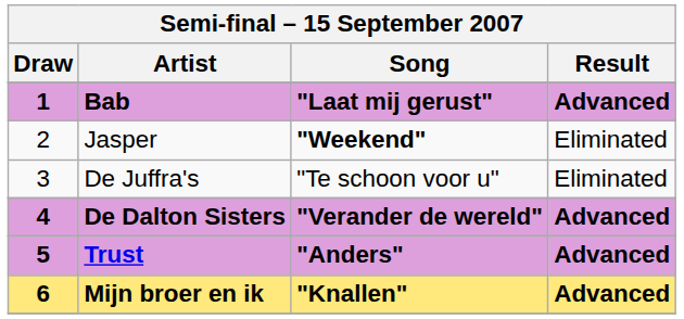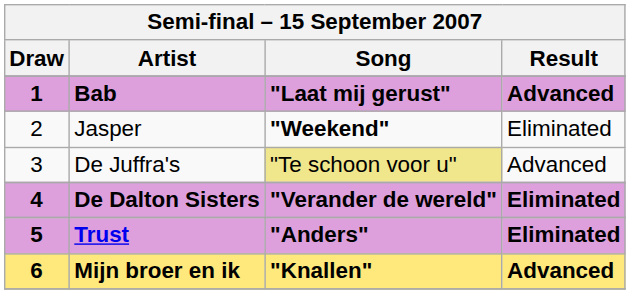De Juffra's | Song: no background -> khaki background
De Juffra's | Result: Eliminated -> Advanced
De Dalton Sisters | Result: Advanced -> Eliminated
Trust | Result: Advanced -> Eliminated
